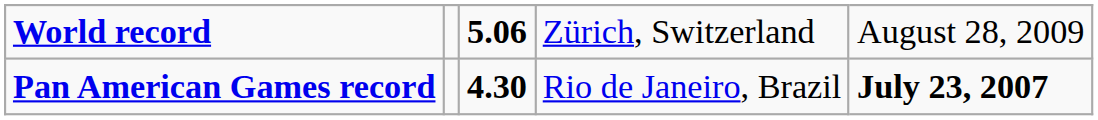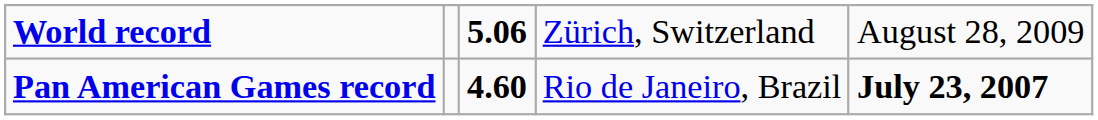Pan American Games record | column 3: 4.30 -> 4.60
